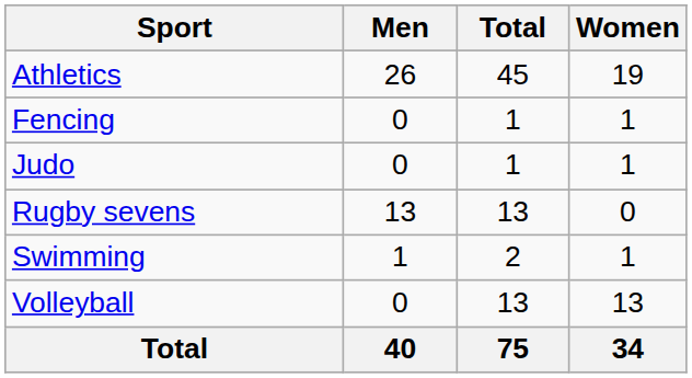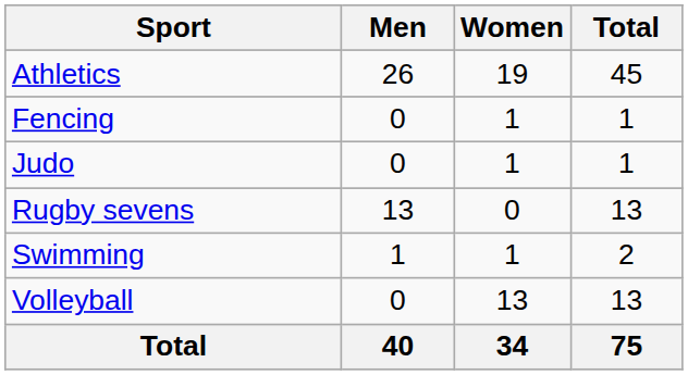columns swapped: Women <-> Total
